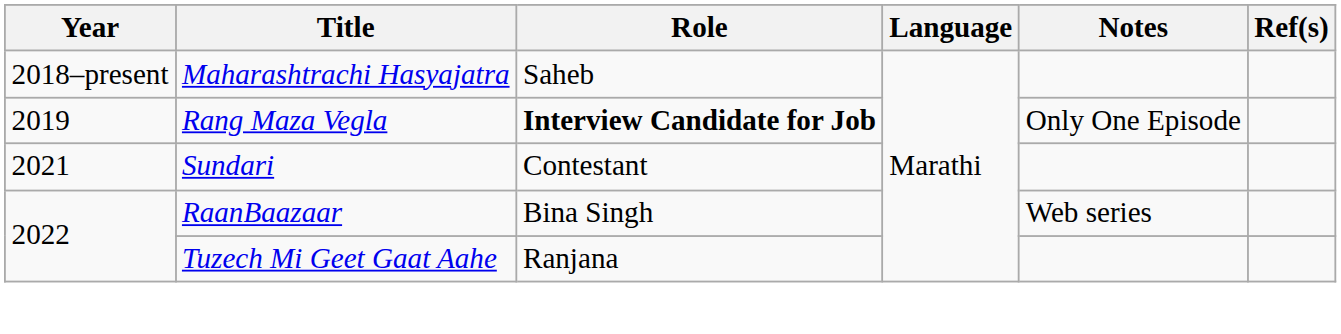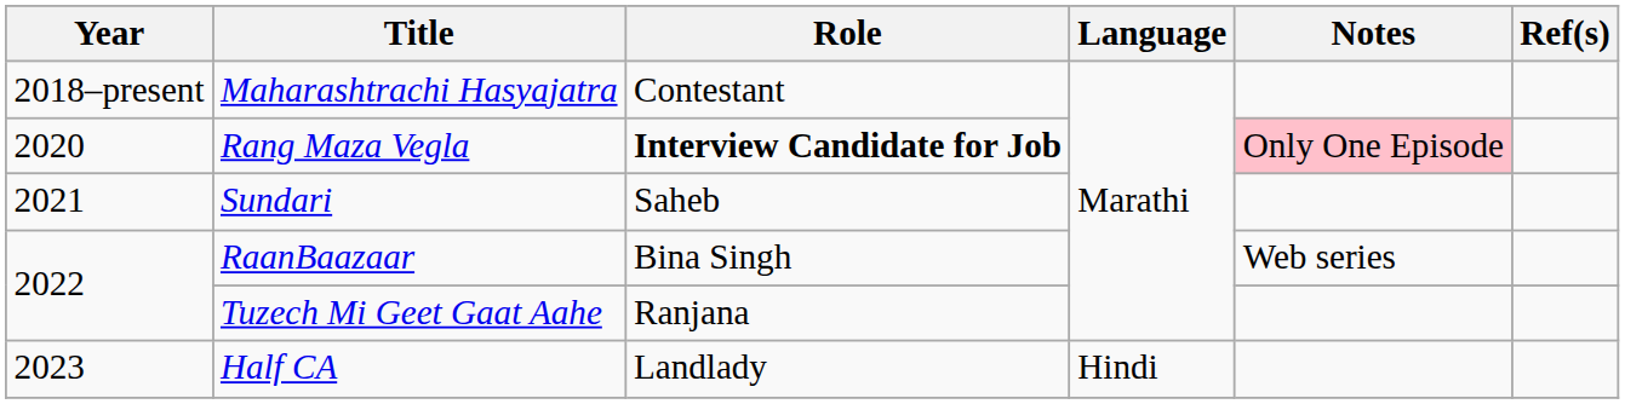Maharashtrachi Hasyajatra | Role: Saheb -> Contestant
Rang Maza Vegla | Year: 2019 -> 2020
Rang Maza Vegla | Notes: no background -> pink background
Sundari | Role: Contestant -> Saheb
+ row: 2023 | Half CA | Landlady | Hindi
